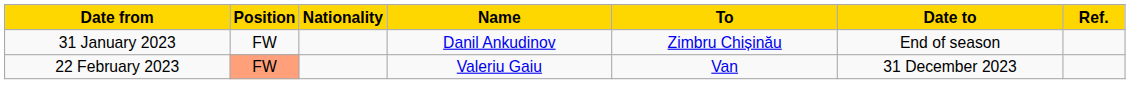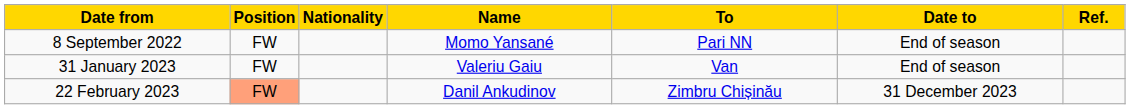+ row: 8 September 2022 | FW | Momo Yansané | Pari NN | End of season
31 January 2023 | Name: Danil Ankudinov -> Valeriu Gaiu
31 January 2023 | To: Zimbru Chișinău -> Van
22 February 2023 | Name: Valeriu Gaiu -> Danil Ankudinov
22 February 2023 | To: Van -> Zimbru Chișinău
